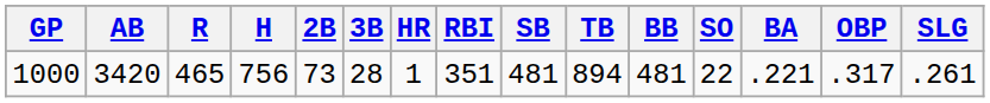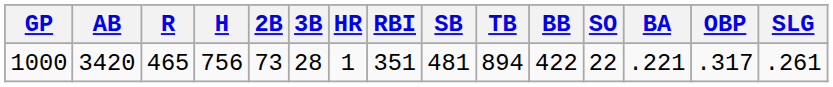1000 | BB: 481 -> 422
